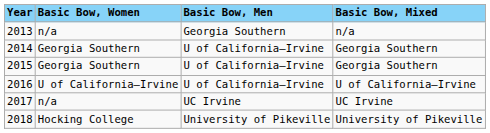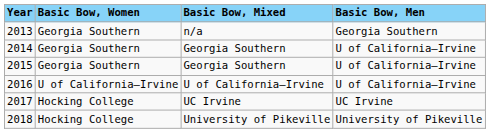columns swapped: Basic Bow, Men <-> Basic Bow, Mixed
2013 | Basic Bow, Women: n/a -> Georgia Southern
2017 | Basic Bow, Women: n/a -> Hocking College
